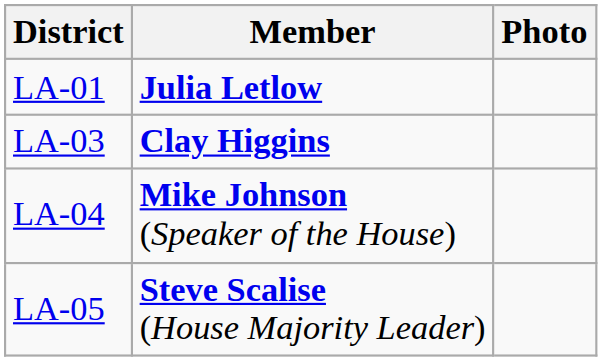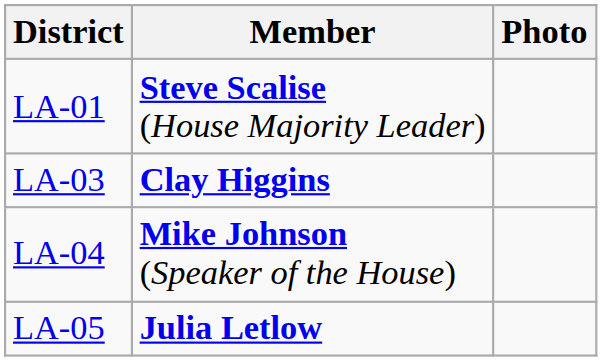LA-01 | Member: Julia Letlow -> Steve Scalise (House Majority Leader)
LA-05 | Member: Steve Scalise (House Majority Leader) -> Julia Letlow
